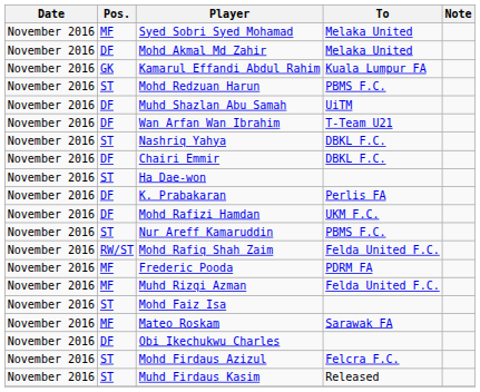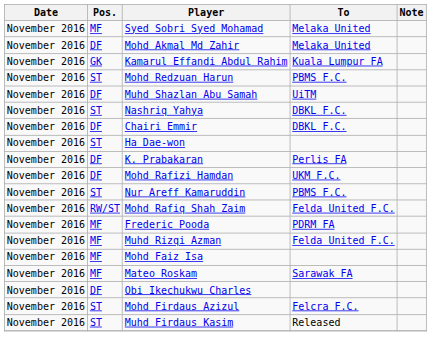- row: November 2016 | DF | Wan Arfan Wan Ibrahim | T-Team U21
Mohd Faiz Isa | Pos.: ST -> MF
